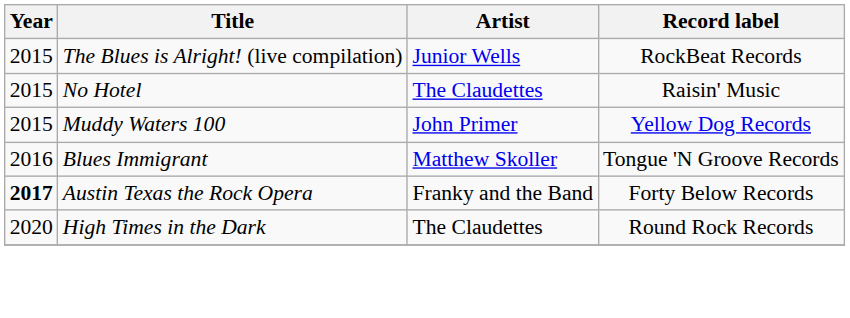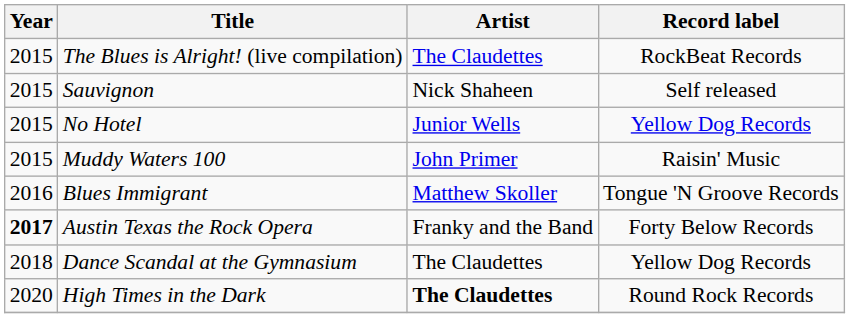The Blues is Alright! (live compilation) | Artist: Junior Wells -> The Claudettes
+ row: 2015 | Sauvignon | Nick Shaheen | Self released
No Hotel | Artist: The Claudettes -> Junior Wells
No Hotel | Record label: Raisin' Music -> Yellow Dog Records
Muddy Waters 100 | Record label: Yellow Dog Records -> Raisin' Music
+ row: 2018 | Dance Scandal at the Gymnasium | The Claudettes | Yellow Dog Records
High Times in the Dark | Artist: normal -> bold
